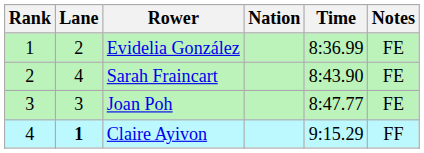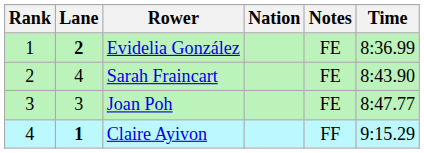columns swapped: Time <-> Notes
Evidelia González | Lane: normal -> bold
